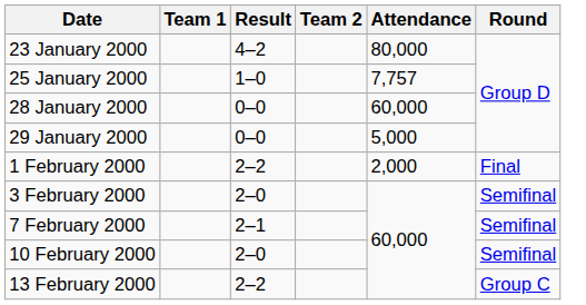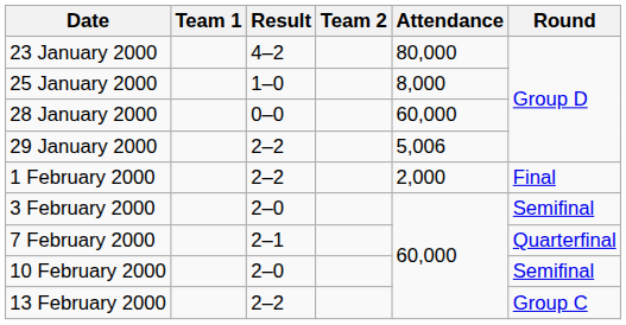25 January 2000 | Attendance: 7,757 -> 8,000
29 January 2000 | Result: 0–0 -> 2–2
29 January 2000 | Attendance: 5,000 -> 5,006
7 February 2000 | Round: Semifinal -> Quarterfinal
